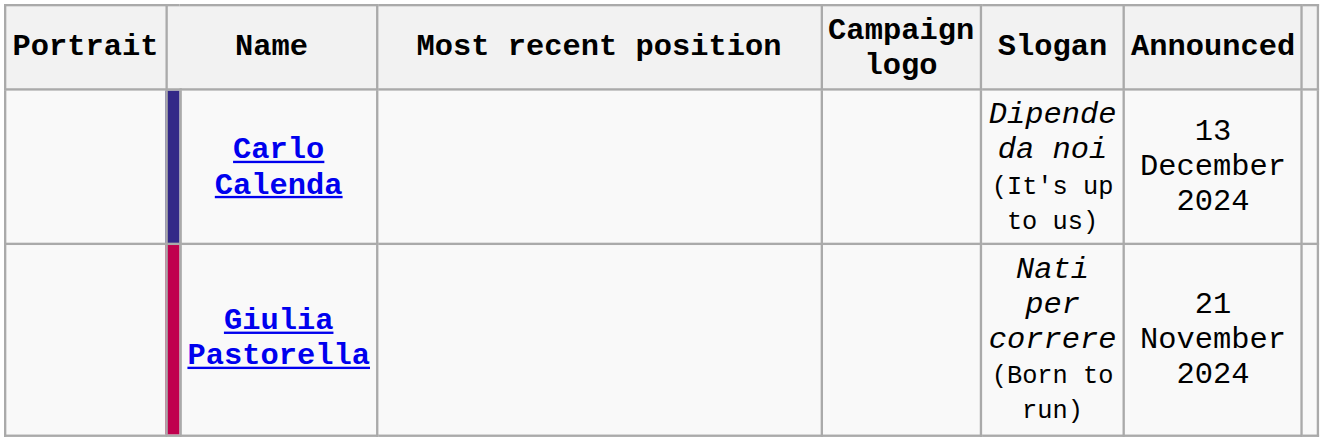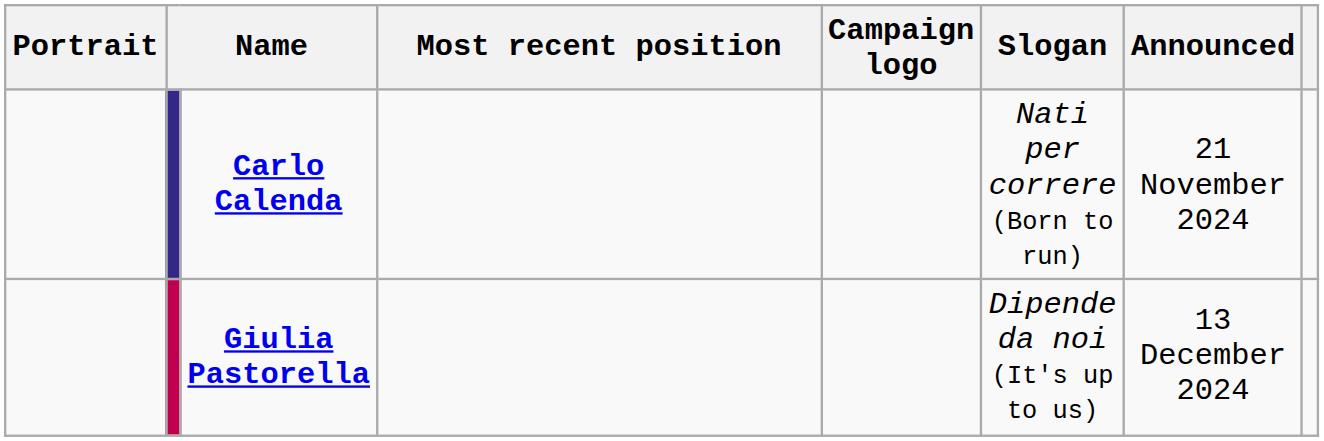Carlo Calenda | Slogan: Dipende da noi (It's up to us) -> Nati per correre (Born to run)
Carlo Calenda | Announced: 13 December 2024 -> 21 November 2024
Giulia Pastorella | Slogan: Nati per correre (Born to run) -> Dipende da noi (It's up to us)
Giulia Pastorella | Announced: 21 November 2024 -> 13 December 2024
